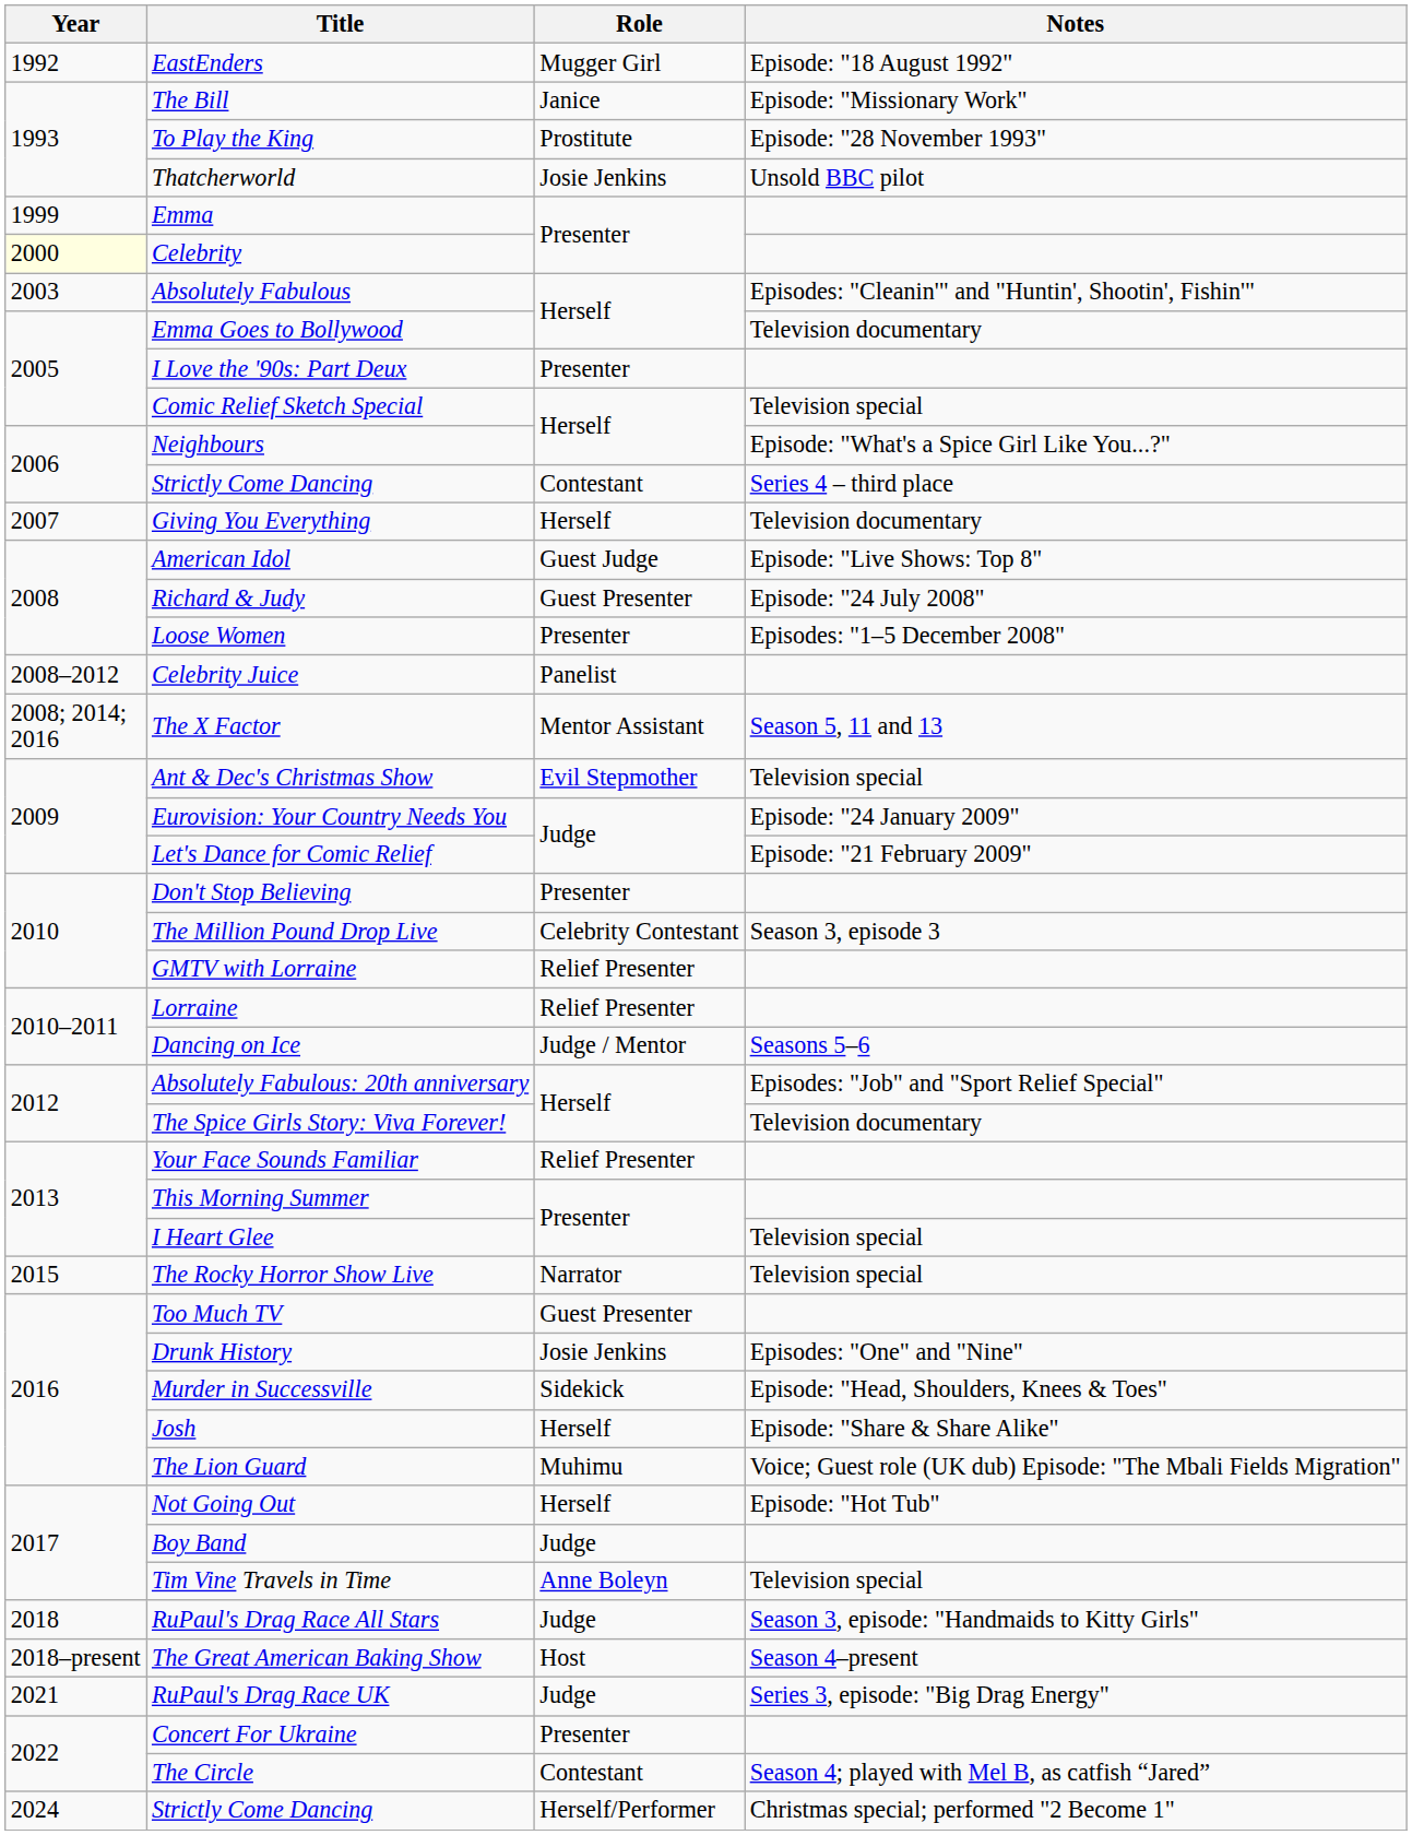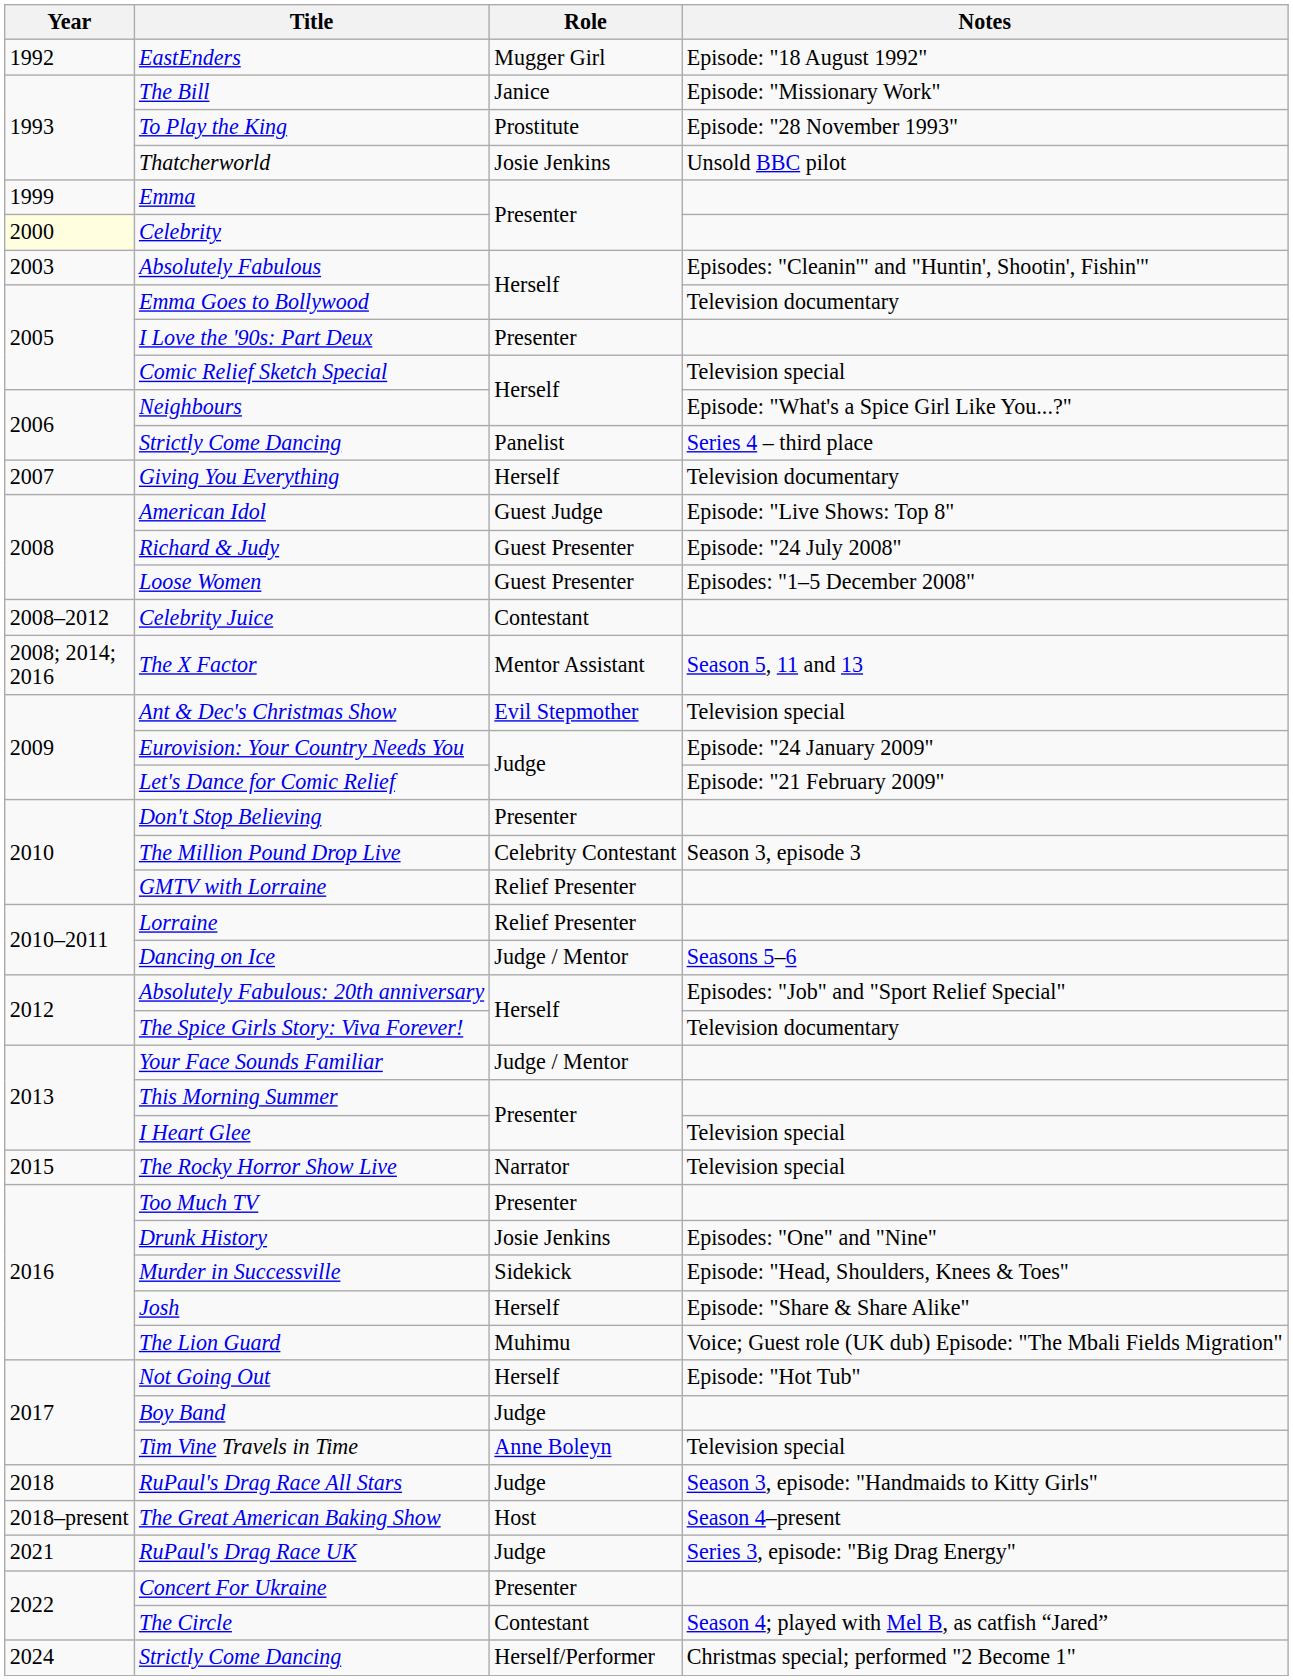Strictly Come Dancing / Series 4 – third place | Role: Contestant -> Panelist
Loose Women | Role: Presenter -> Guest Presenter
Celebrity Juice | Role: Panelist -> Contestant
Your Face Sounds Familiar | Role: Relief Presenter -> Judge / Mentor
Too Much TV | Role: Guest Presenter -> Presenter
